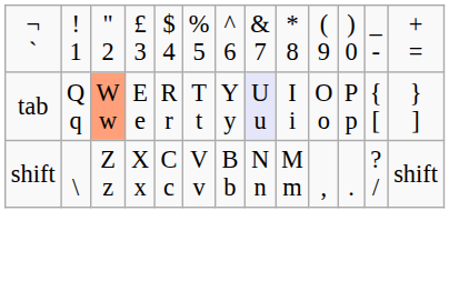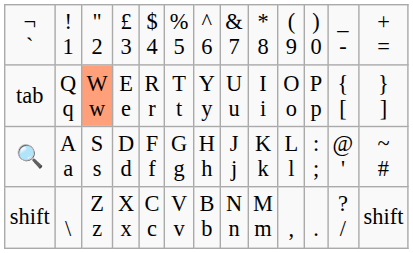tab | column 8: lavender background -> no background
+ row: 🔍 | A a | S s | D d | F f | G g | H h | J j | K k | L l | : ; | @ ' | ~ #
